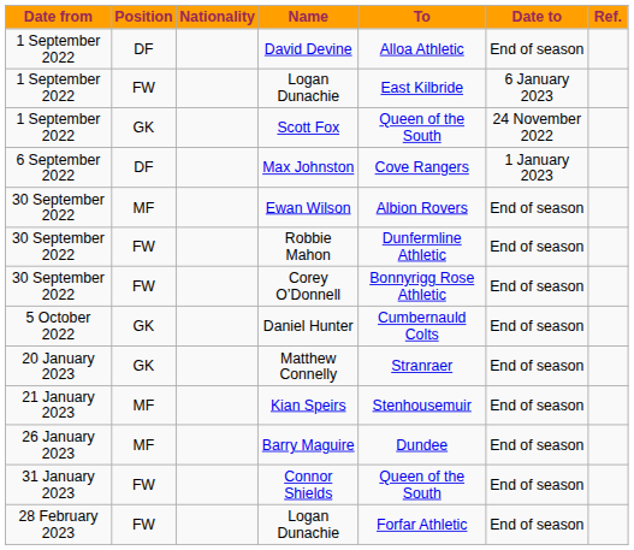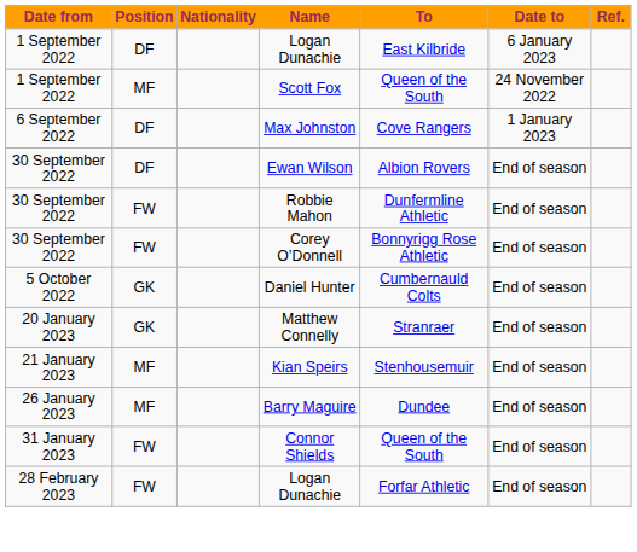- row: 1 September 2022 | DF | David Devine | Alloa Athletic | End of season
1 September 2022 / Logan Dunachie | Position: FW -> DF
Scott Fox | Position: GK -> MF
Ewan Wilson | Position: MF -> DF
